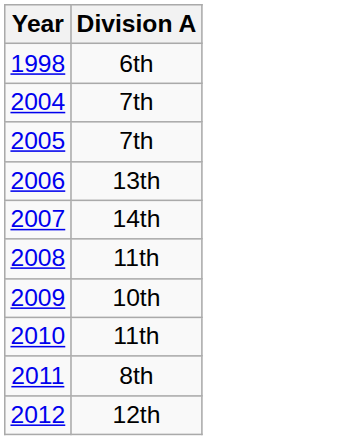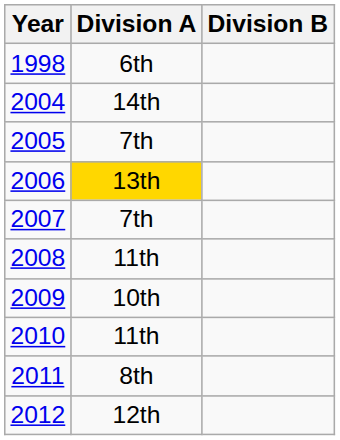+ column: Division B
2004 | Division A: 7th -> 14th
2006 | Division A: no background -> gold background
2007 | Division A: 14th -> 7th
